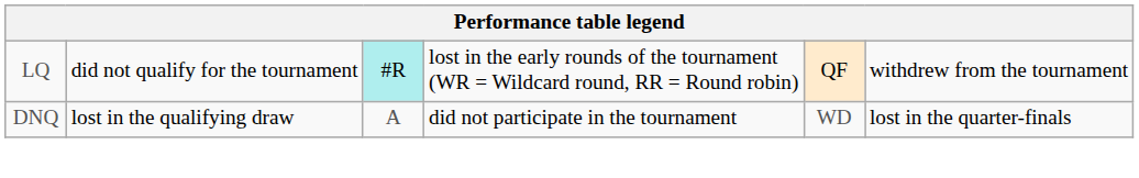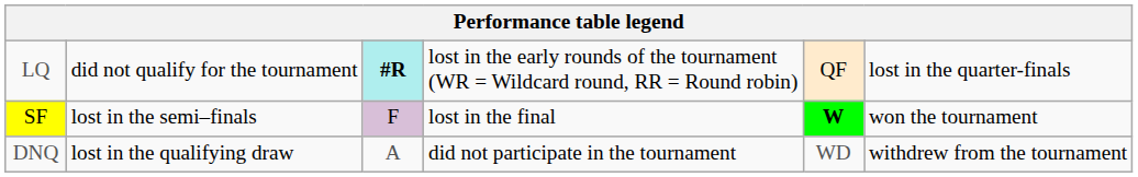LQ | column 3: normal -> bold
LQ | column 6: withdrew from the tournament -> lost in the quarter-finals
+ row: SF | lost in the semi–finals | F | lost in the final | W | won the tournament
DNQ | column 6: lost in the quarter-finals -> withdrew from the tournament
